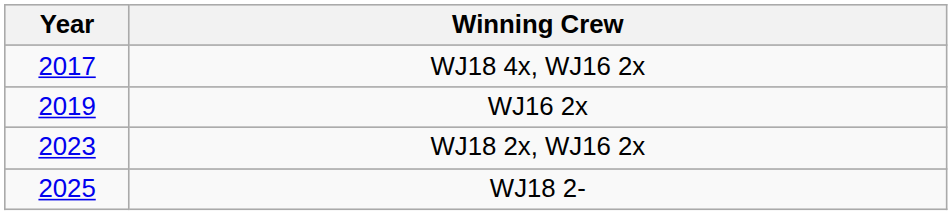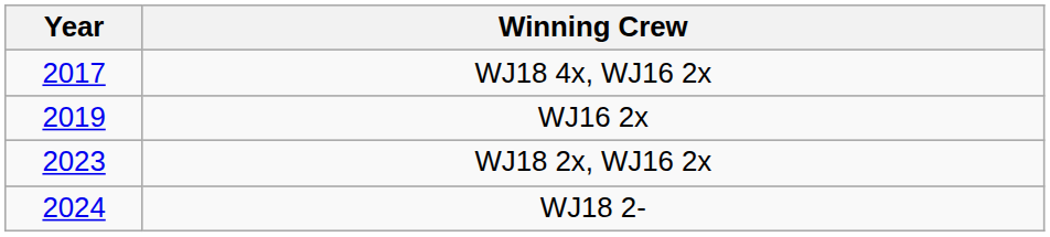WJ18 2- | Year: 2025 -> 2024
